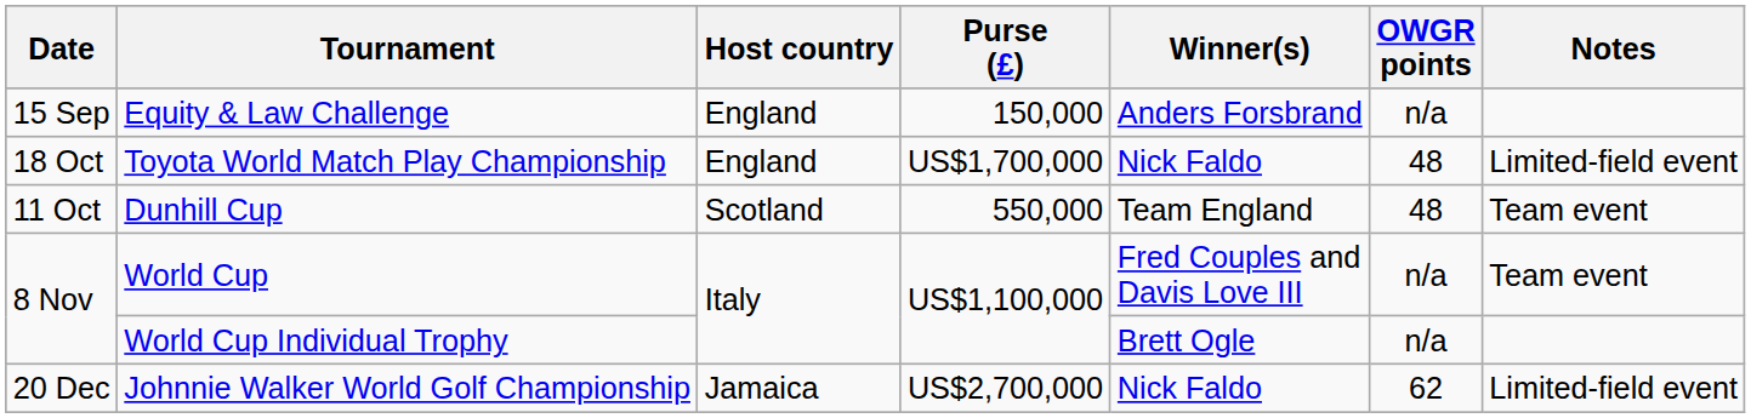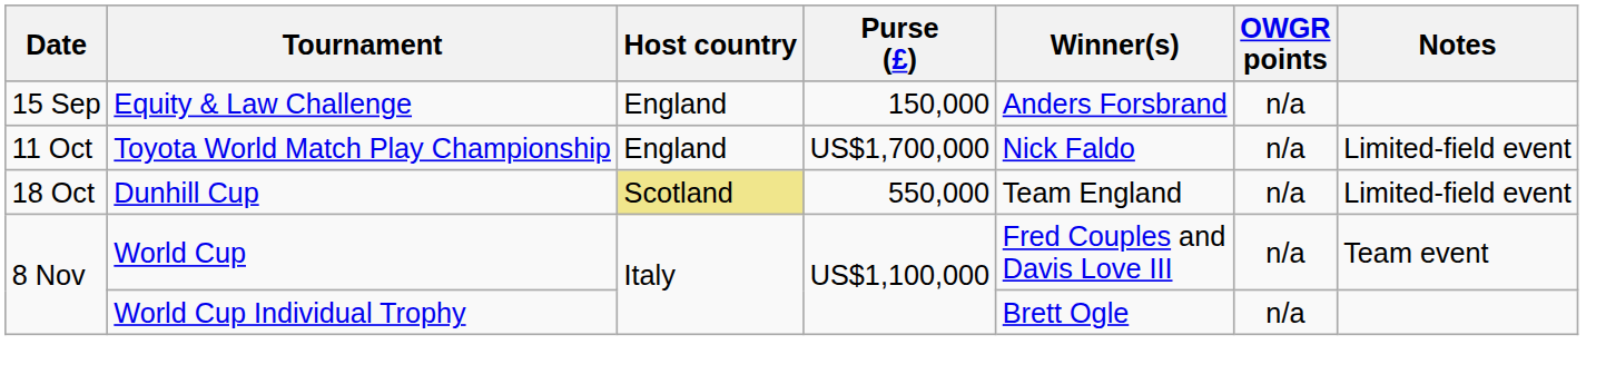Toyota World Match Play Championship | Date: 18 Oct -> 11 Oct
Toyota World Match Play Championship | OWGR points: 48 -> n/a
Dunhill Cup | Date: 11 Oct -> 18 Oct
Dunhill Cup | Host country: no background -> khaki background
Dunhill Cup | OWGR points: 48 -> n/a
Dunhill Cup | Notes: Team event -> Limited-field event
- row: 20 Dec | Johnnie Walker World Golf Championship | Jamaica | US$2,700,000 | Nick Faldo | 62 | Limited-field event
